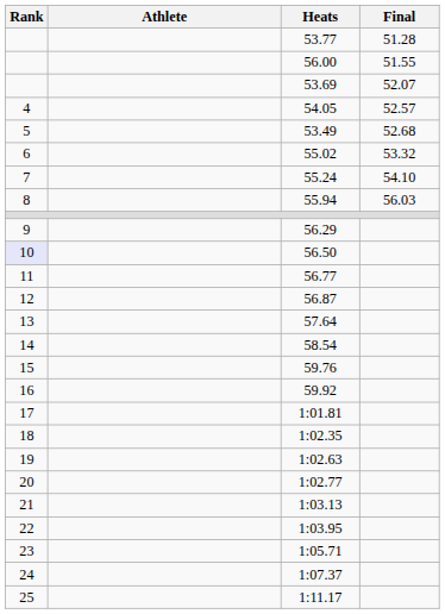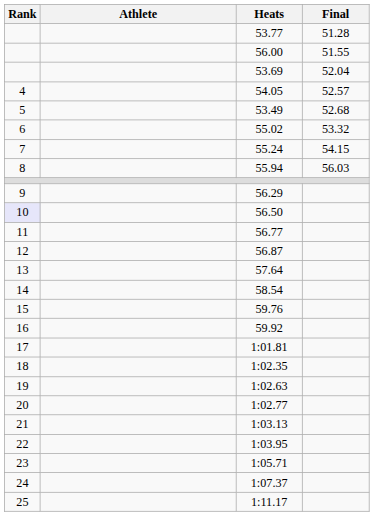53.69 | Final: 52.07 -> 52.04
55.24 | Final: 54.10 -> 54.15
